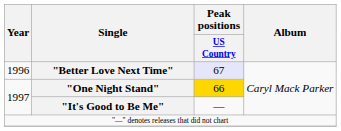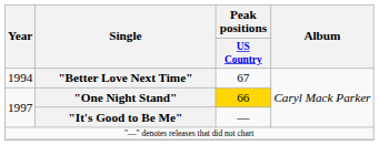"Better Love Next Time" | Year: 1996 -> 1994
"Better Love Next Time" | Peak positions / US Country: lavender background -> no background
